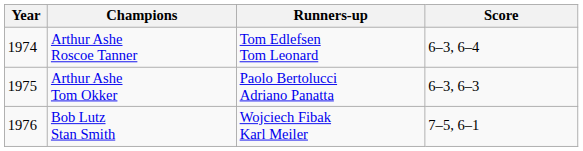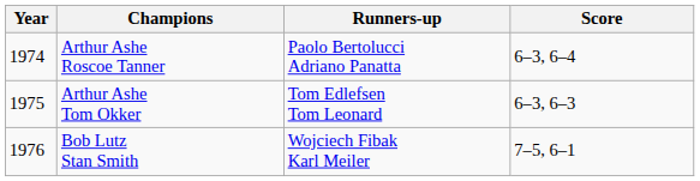Arthur Ashe Roscoe Tanner | Runners-up: Tom Edlefsen Tom Leonard -> Paolo Bertolucci Adriano Panatta
Arthur Ashe Tom Okker | Runners-up: Paolo Bertolucci Adriano Panatta -> Tom Edlefsen Tom Leonard
